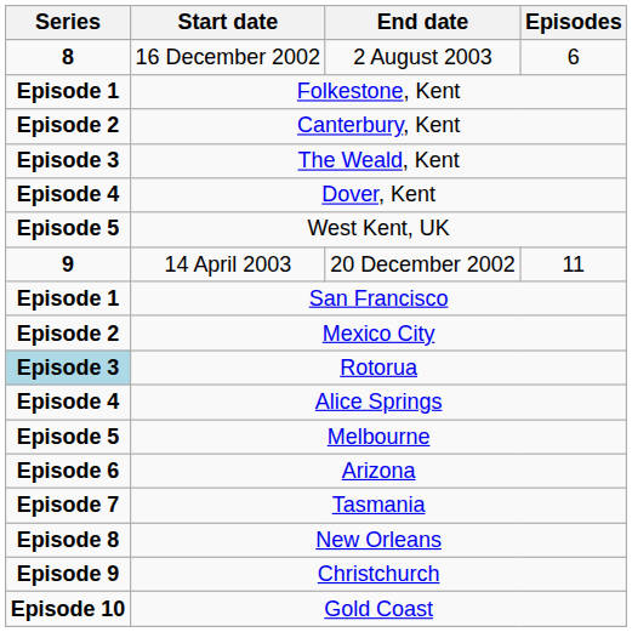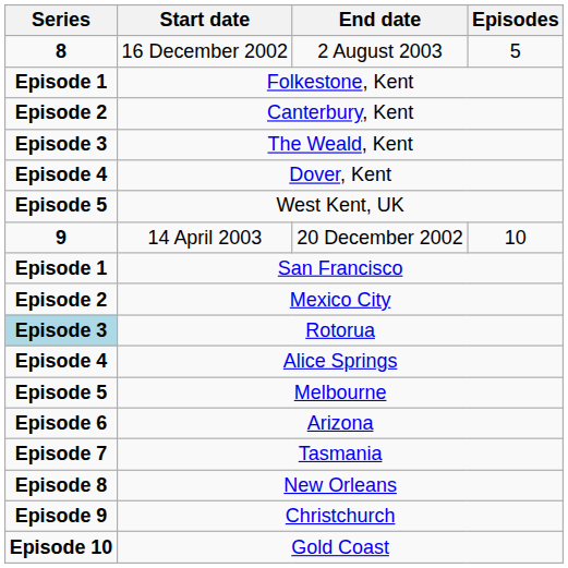16 December 2002 | Episodes: 6 -> 5
14 April 2003 | Episodes: 11 -> 10
